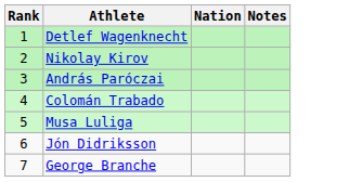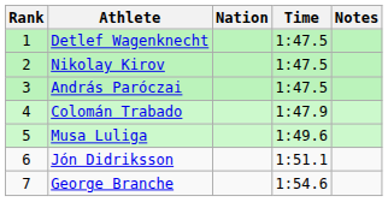+ column: Time | 1:47.5 | 1:47.5 | 1:47.5 | 1:47.9 | 1:49.6 | 1:51.1 | 1:54.6
